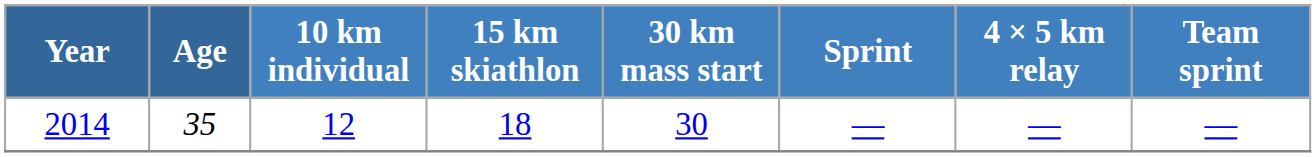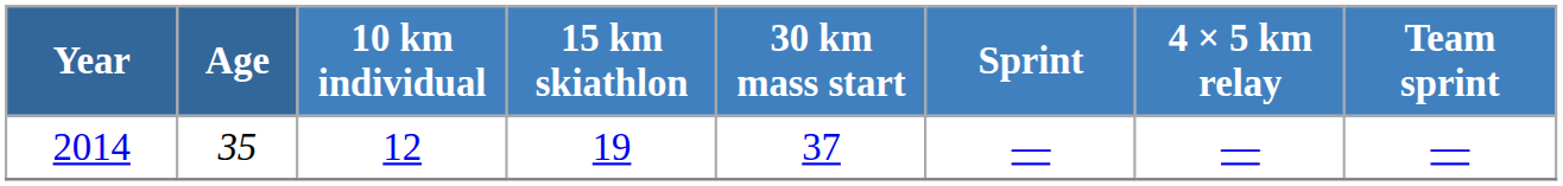2014 | 15 km skiathlon: 18 -> 19
2014 | 30 km mass start: 30 -> 37
